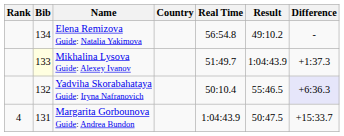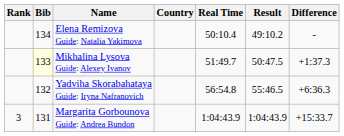Elena Remizova Guide: Natalia Yakimova | Real Time: 56:54.8 -> 50:10.4
Mikhalina Lysova Guide: Alexey Ivanov | Result: 1:04:43.9 -> 50:47.5
Yadviha Skorabahataya Guide: Iryna Nafranovich | Real Time: 50:10.4 -> 56:54.8
Yadviha Skorabahataya Guide: Iryna Nafranovich | Difference: lavender background -> no background
Margarita Gorbounova Guide: Andrea Bundon | Rank: 4 -> 3
Margarita Gorbounova Guide: Andrea Bundon | Result: 50:47.5 -> 1:04:43.9
